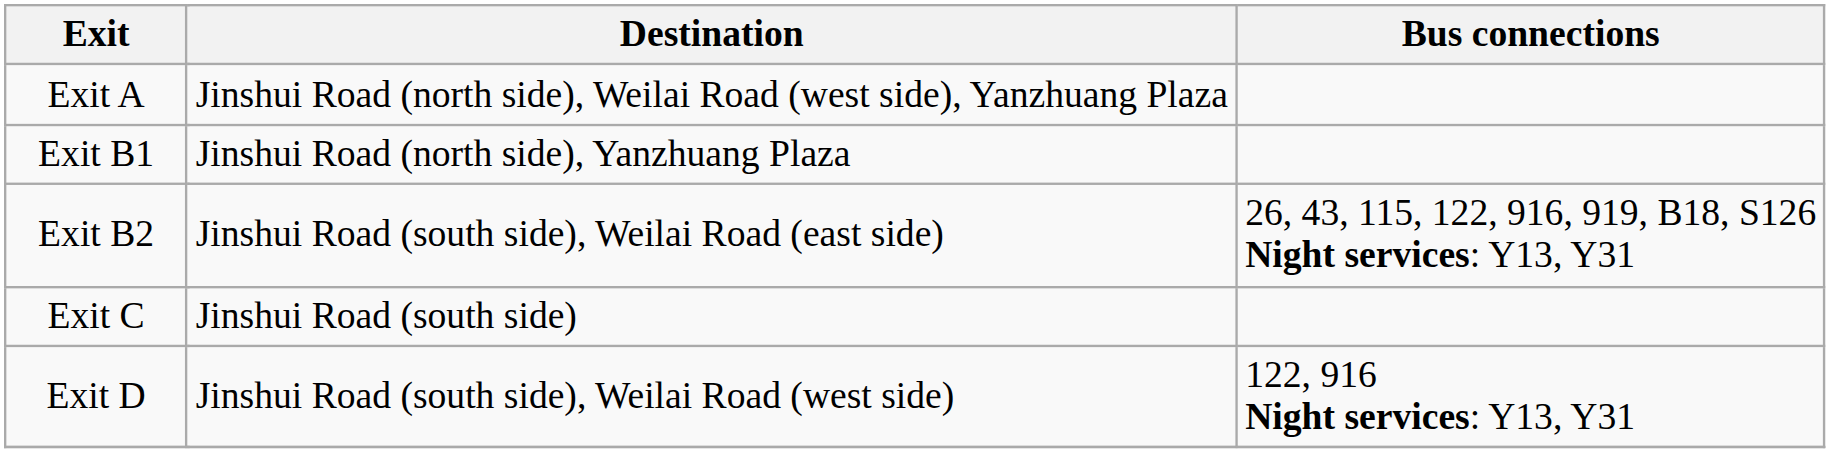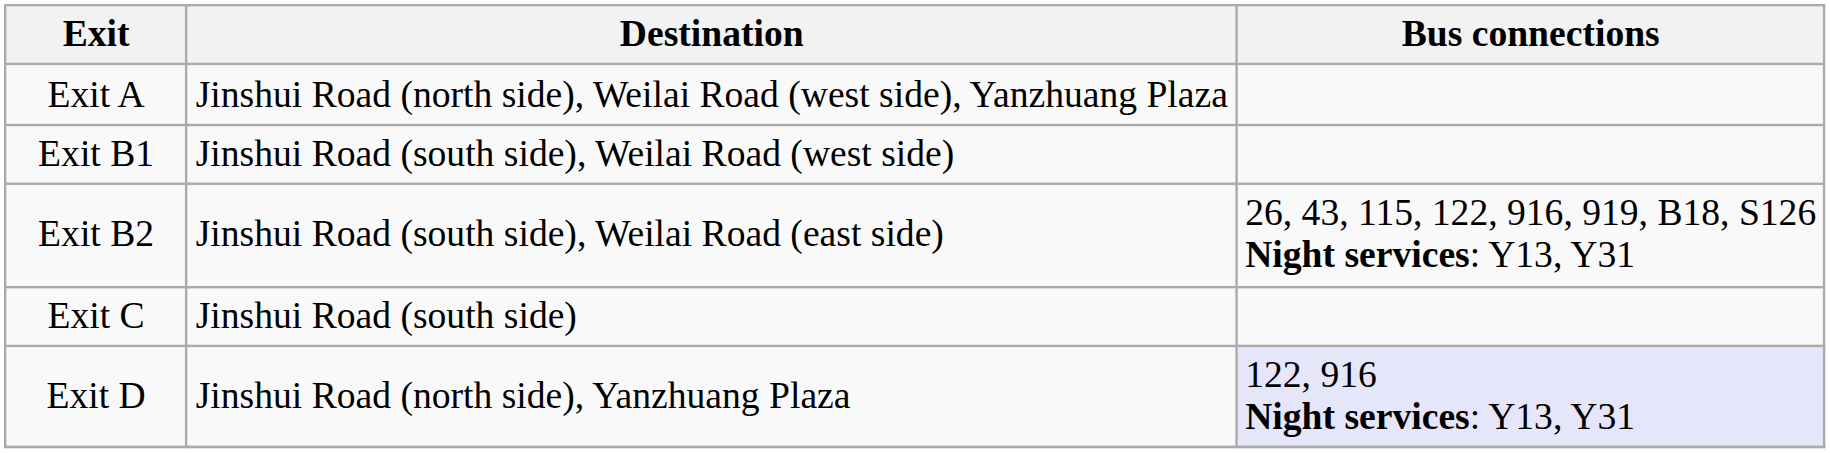Exit B1 | Destination: Jinshui Road (north side), Yanzhuang Plaza -> Jinshui Road (south side), Weilai Road (west side)
Exit D | Destination: Jinshui Road (south side), Weilai Road (west side) -> Jinshui Road (north side), Yanzhuang Plaza
Exit D | Bus connections: no background -> lavender background
